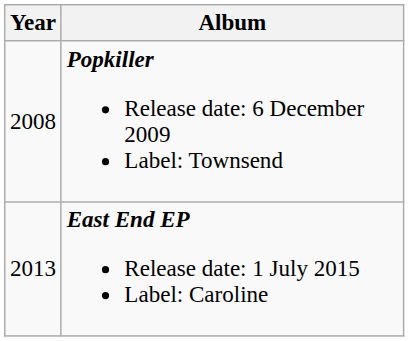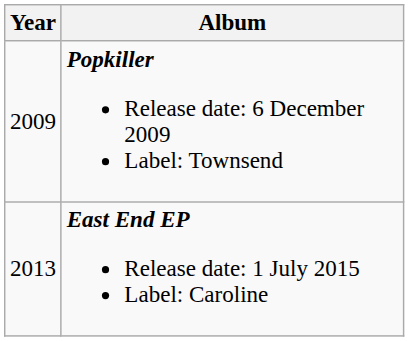Popkiller Release date: 6 December 2009 Label: Townsend | Year: 2008 -> 2009
